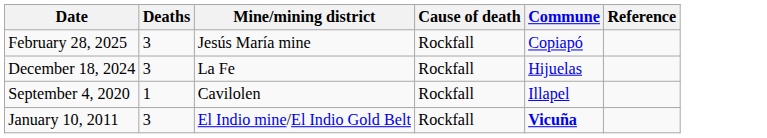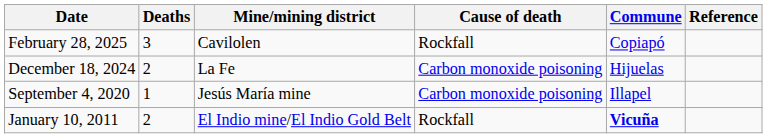February 28, 2025 | Mine/mining district: Jesús María mine -> Cavilolen
December 18, 2024 | Deaths: 3 -> 2
December 18, 2024 | Cause of death: Rockfall -> Carbon monoxide poisoning
September 4, 2020 | Mine/mining district: Cavilolen -> Jesús María mine
September 4, 2020 | Cause of death: Rockfall -> Carbon monoxide poisoning
January 10, 2011 | Deaths: 3 -> 2
